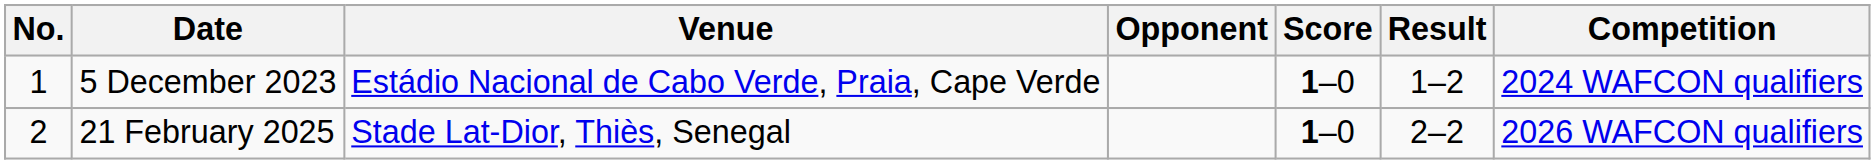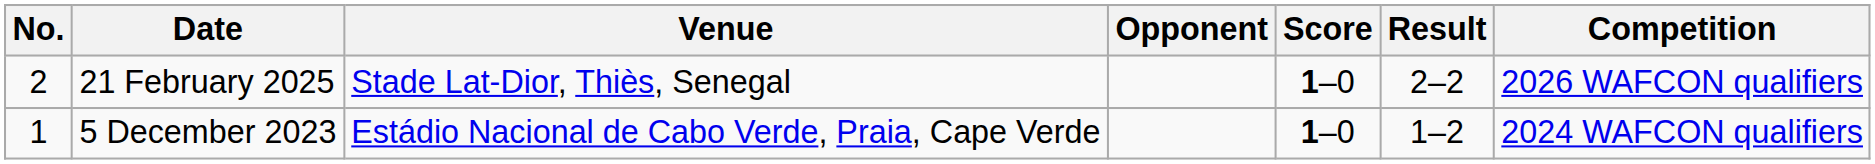rows swapped: 5 December 2023 <-> 21 February 2025
